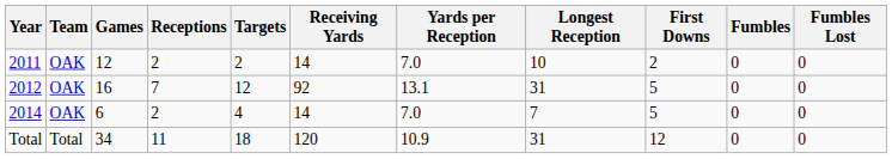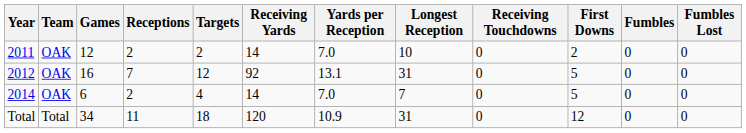+ column: Receiving Touchdowns | 0 | 0 | 0 | 0
